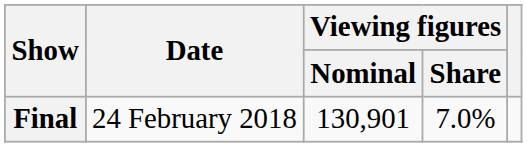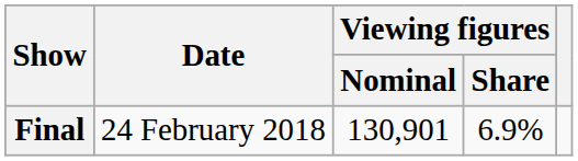Final | Viewing figures / Share: 7.0% -> 6.9%
